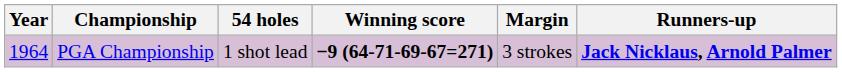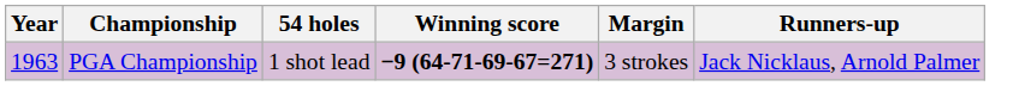PGA Championship | Year: 1964 -> 1963
PGA Championship | Runners-up: bold -> normal
